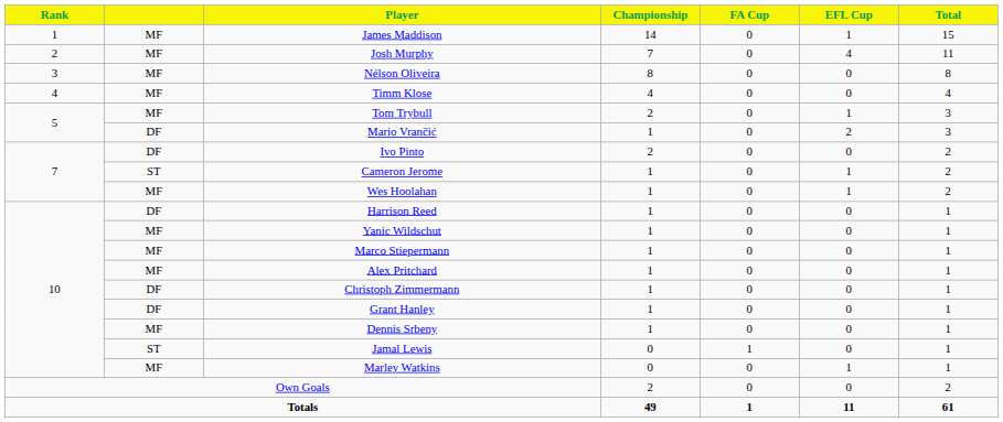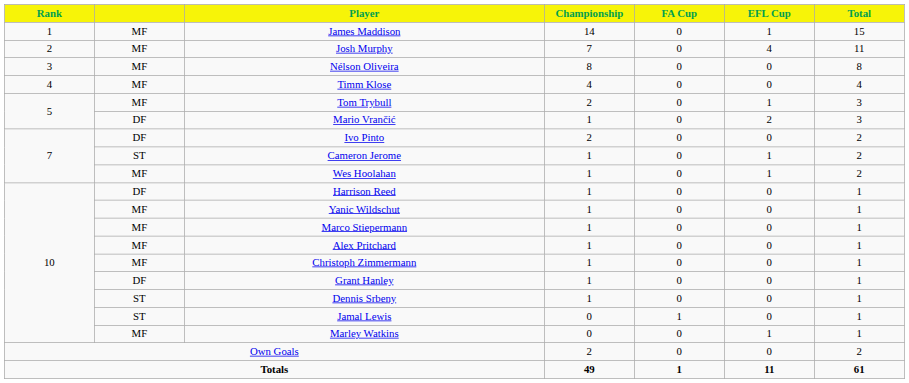Christoph Zimmermann | column 2: DF -> MF
Dennis Srbeny | column 2: MF -> ST
